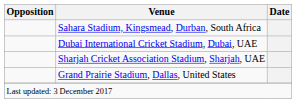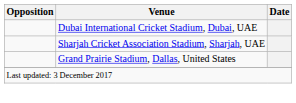- row: Sahara Stadium, Kingsmead, Durban, South Africa
